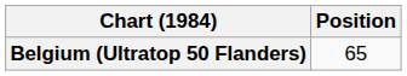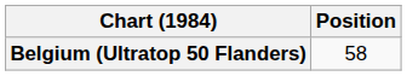Belgium (Ultratop 50 Flanders) | Position: 65 -> 58
